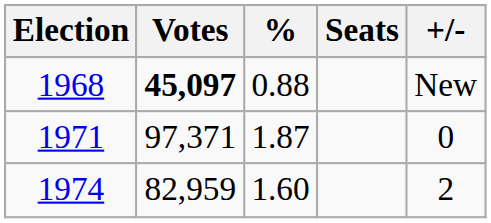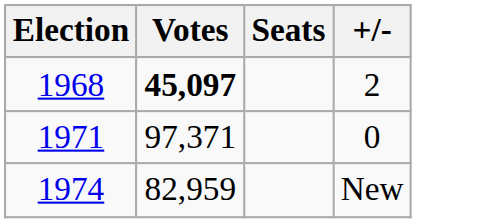- column: % | 0.88 | 1.87 | 1.60
1968 | +/-: New -> 2
1974 | +/-: 2 -> New
